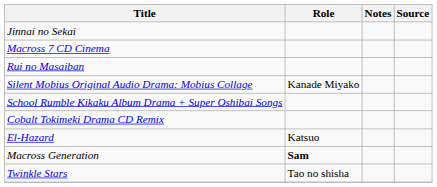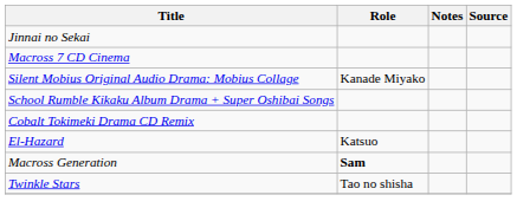- row: Rui no Masaiban
